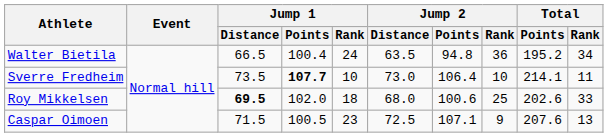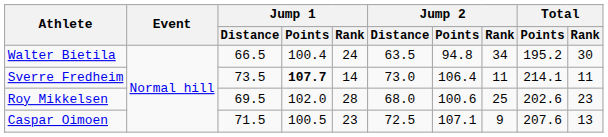Walter Bietila | Jump 2 / Rank: 36 -> 34
Walter Bietila | Total / Rank: 34 -> 30
Sverre Fredheim | Jump 1 / Rank: 10 -> 14
Sverre Fredheim | Jump 2 / Rank: 10 -> 11
Roy Mikkelsen | Jump 1 / Distance: bold -> normal
Roy Mikkelsen | Jump 1 / Rank: 18 -> 28
Roy Mikkelsen | Total / Rank: 33 -> 23
